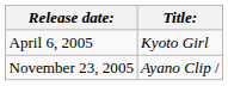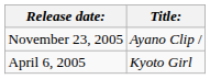rows swapped: April 6, 2005 <-> November 23, 2005
